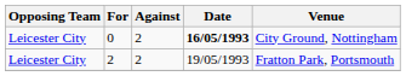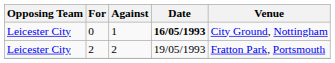0 | Against: 2 -> 1
